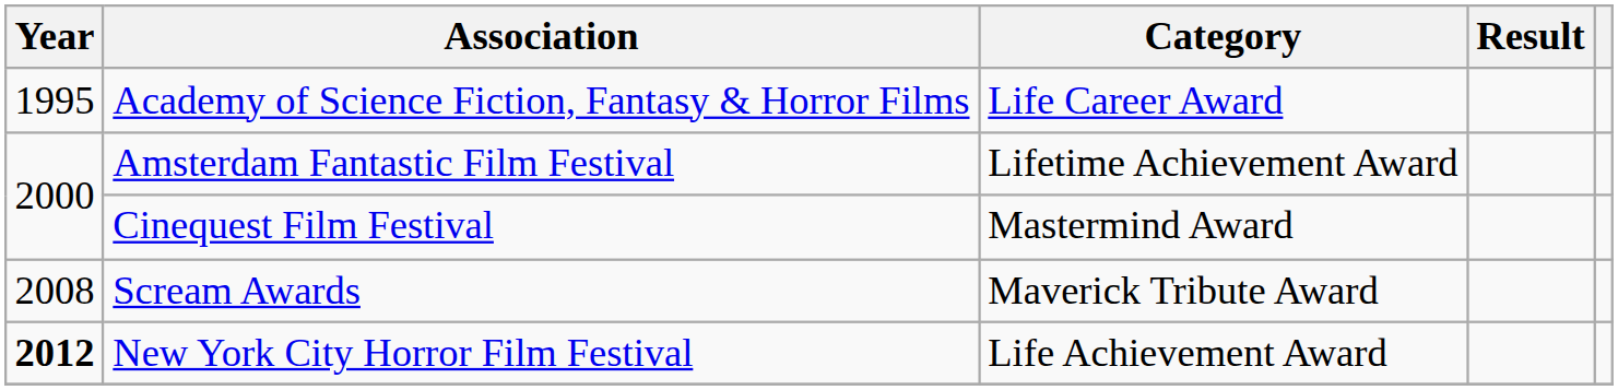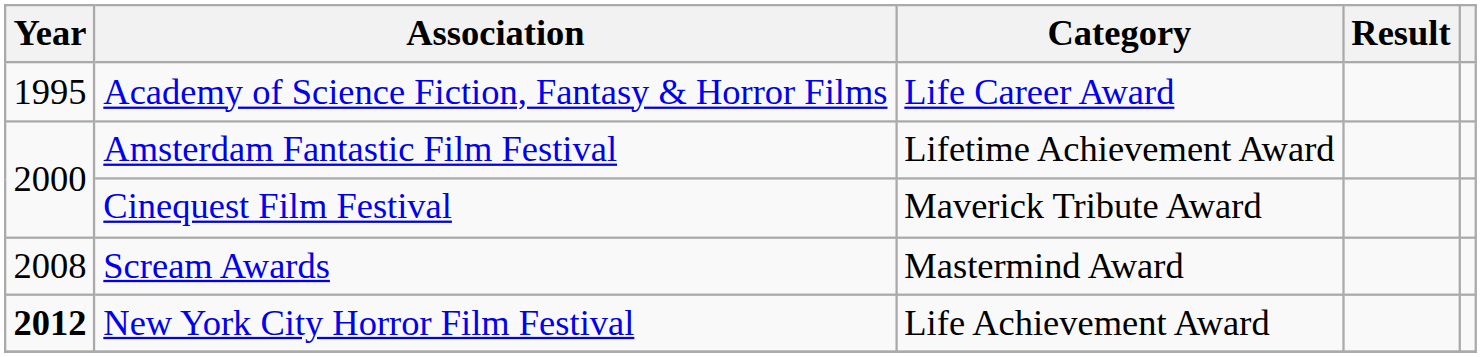Cinequest Film Festival | Category: Mastermind Award -> Maverick Tribute Award
Scream Awards | Category: Maverick Tribute Award -> Mastermind Award
